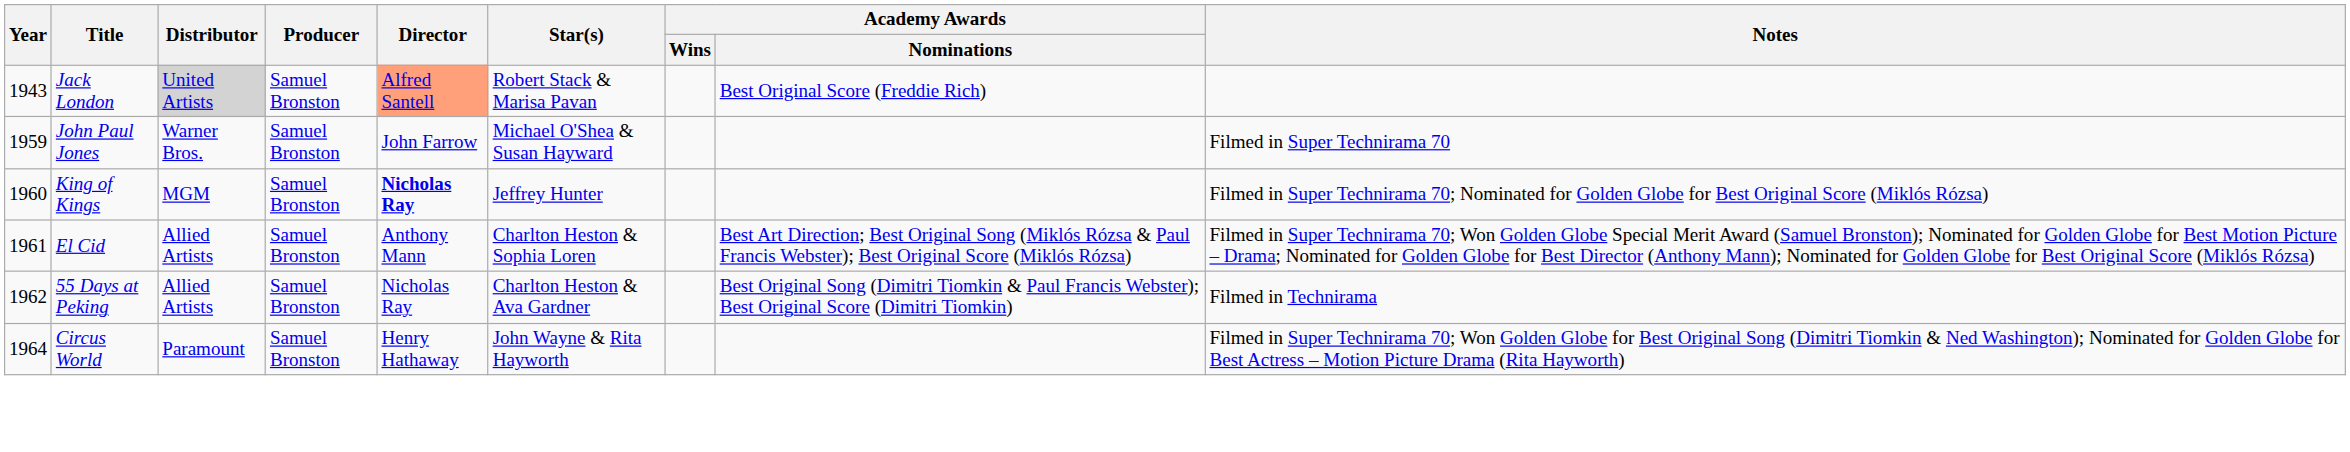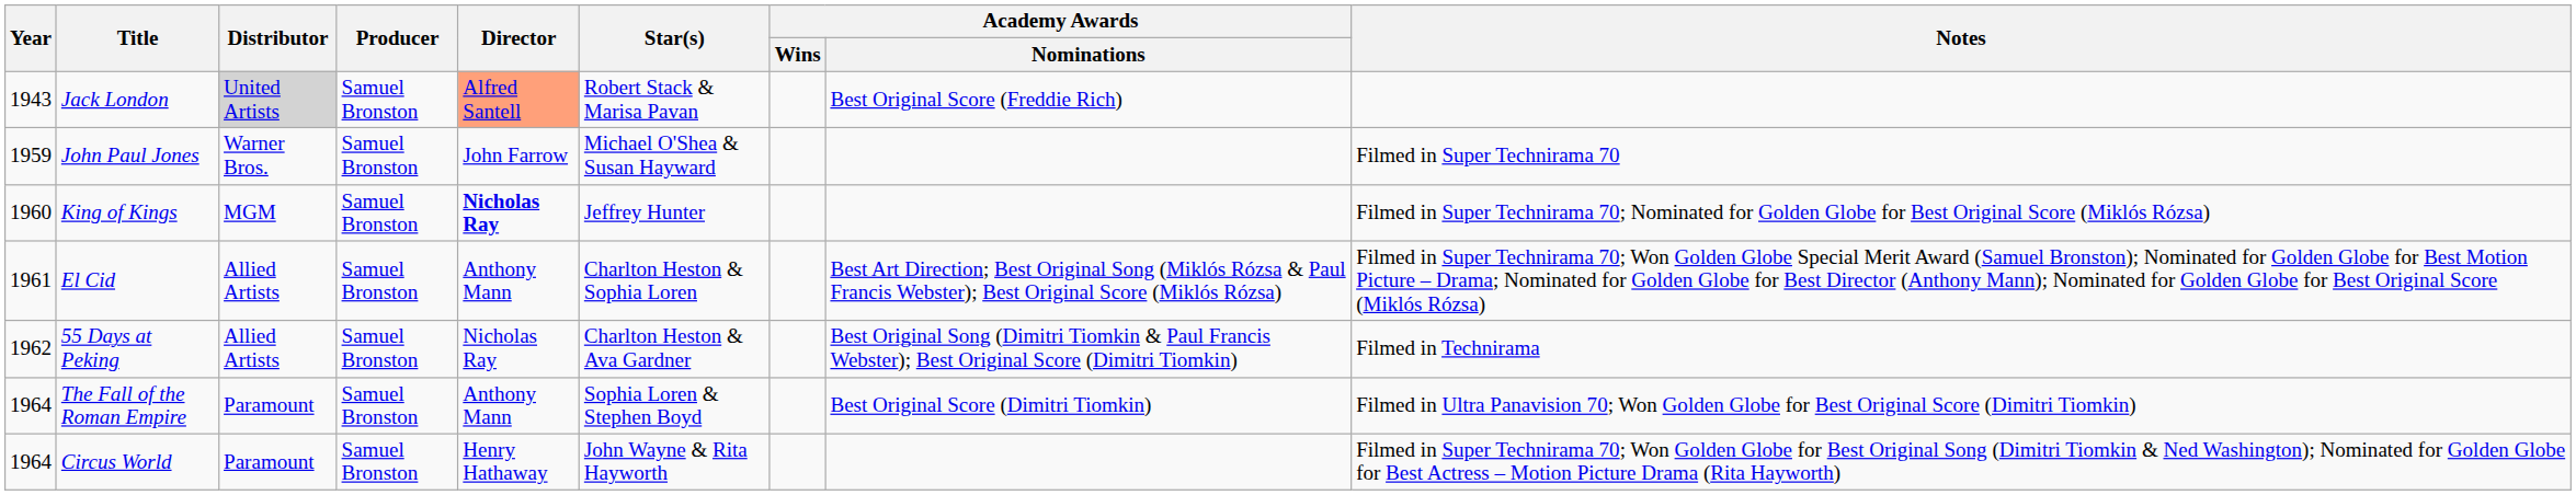+ row: 1964 | The Fall of the Roman Empire | Paramount | Samuel Bronston | Anthony Mann | Sophia Loren & Stephen Boyd | Best Original Score (Dimitri Tiomkin) | Filmed in Ultra Panavision 70; Won Golden Globe for Best Original Score (Dimitri Tiomkin)
